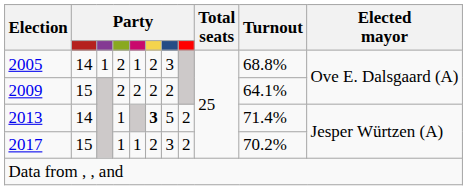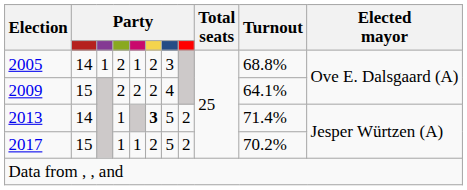2009 | column 7: 2 -> 4
2017 | column 7: 3 -> 5
